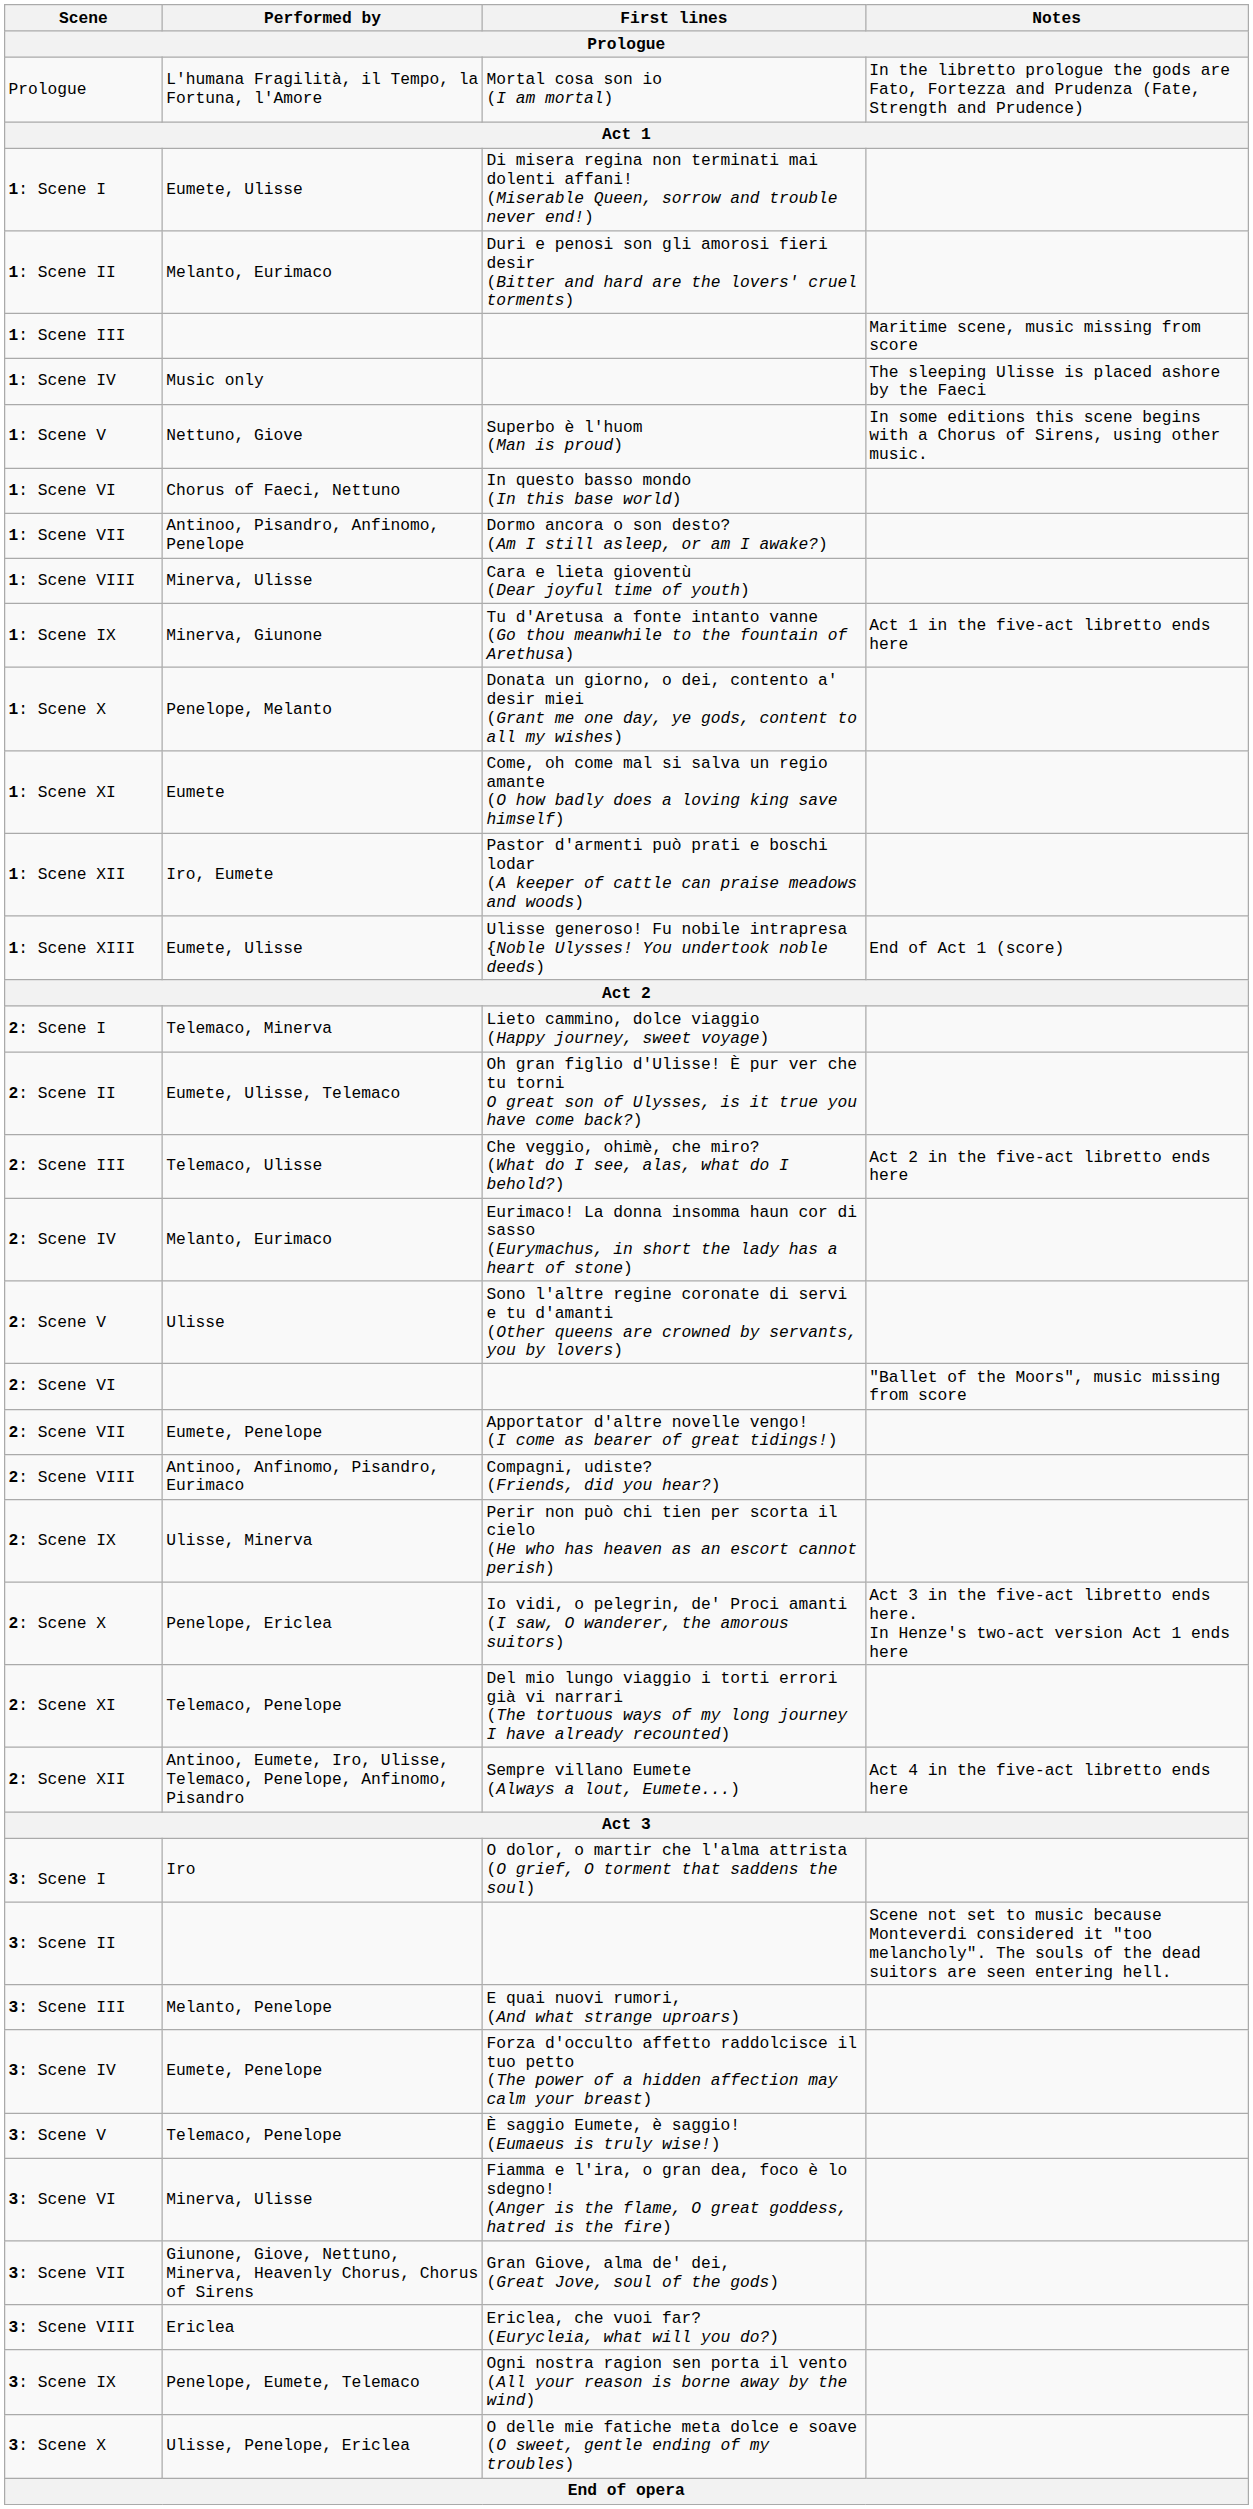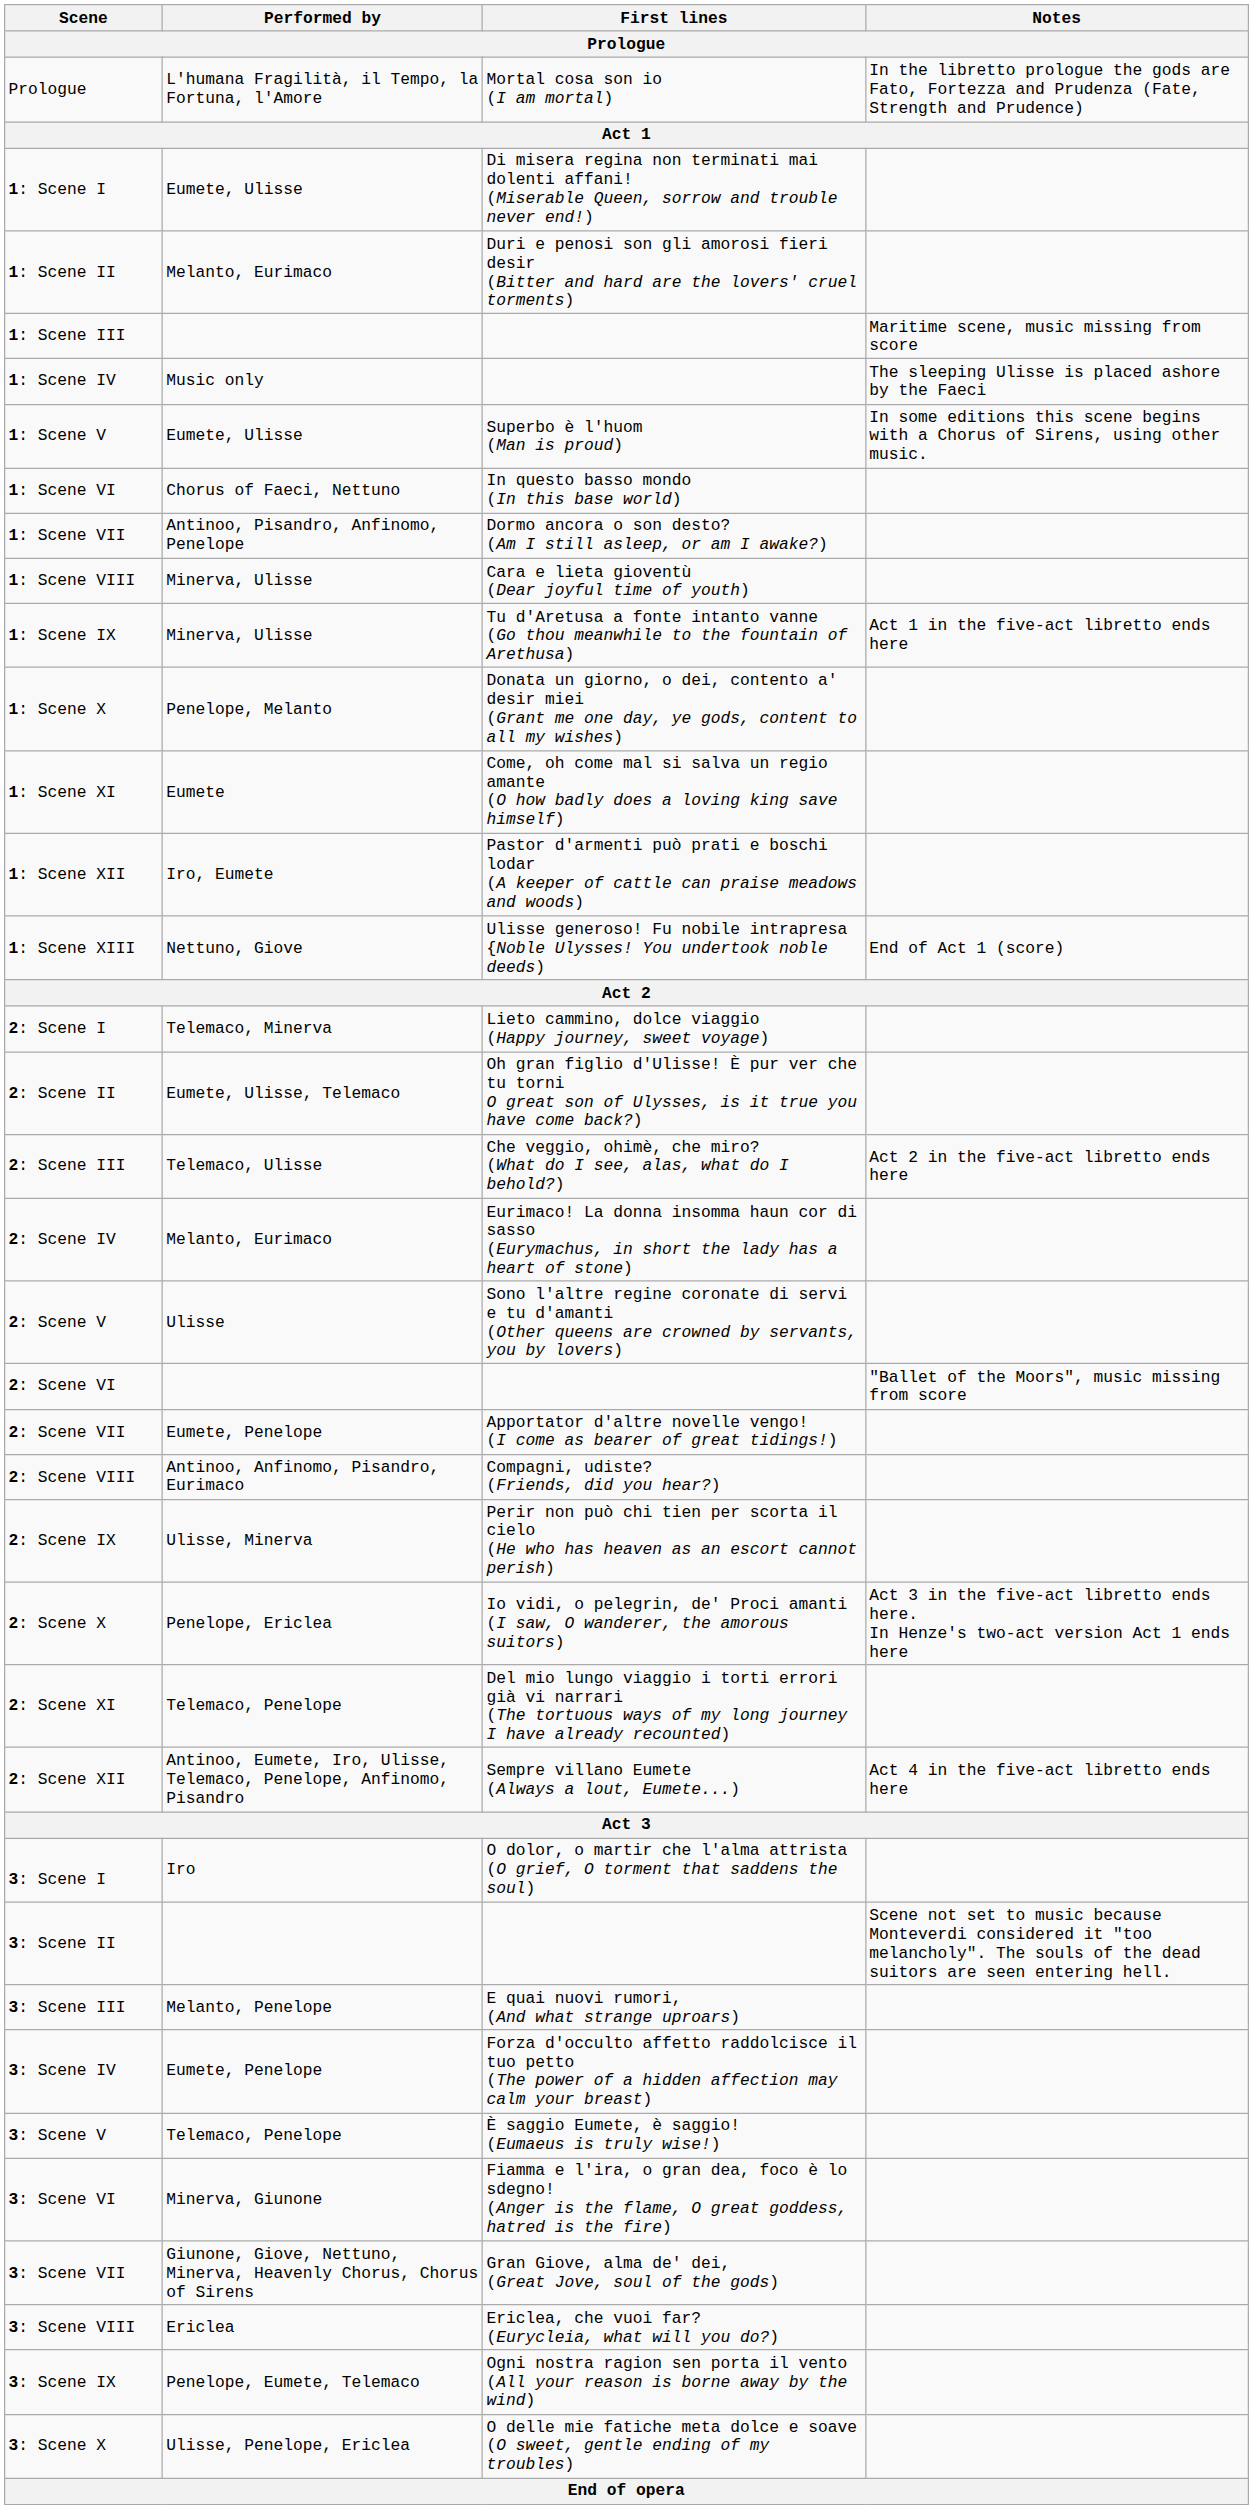1: Scene V | Performed by: Nettuno, Giove -> Eumete, Ulisse
1: Scene IX | Performed by: Minerva, Giunone -> Minerva, Ulisse
1: Scene XIII | Performed by: Eumete, Ulisse -> Nettuno, Giove
3: Scene VI | Performed by: Minerva, Ulisse -> Minerva, Giunone
